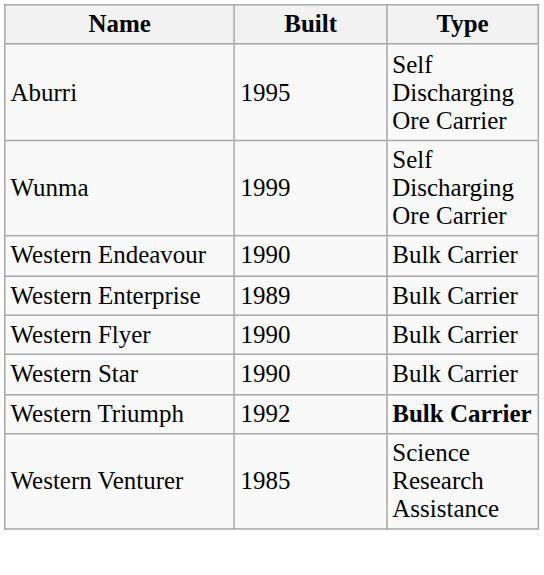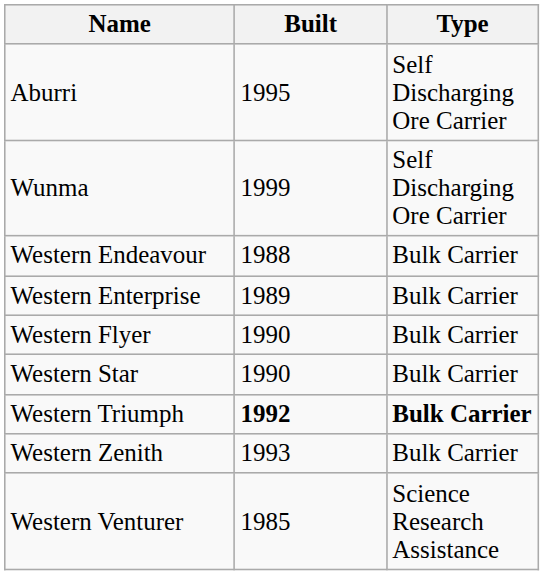Western Endeavour | Built: 1990 -> 1988
Western Triumph | Built: normal -> bold
+ row: Western Zenith | 1993 | Bulk Carrier
